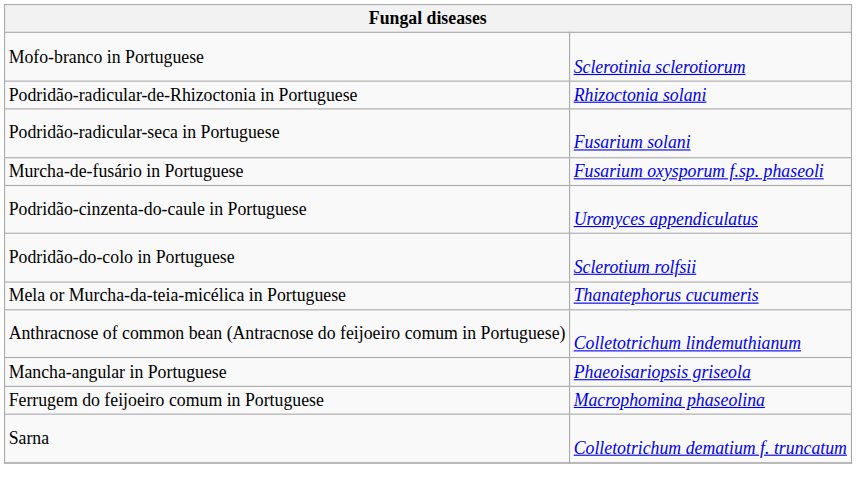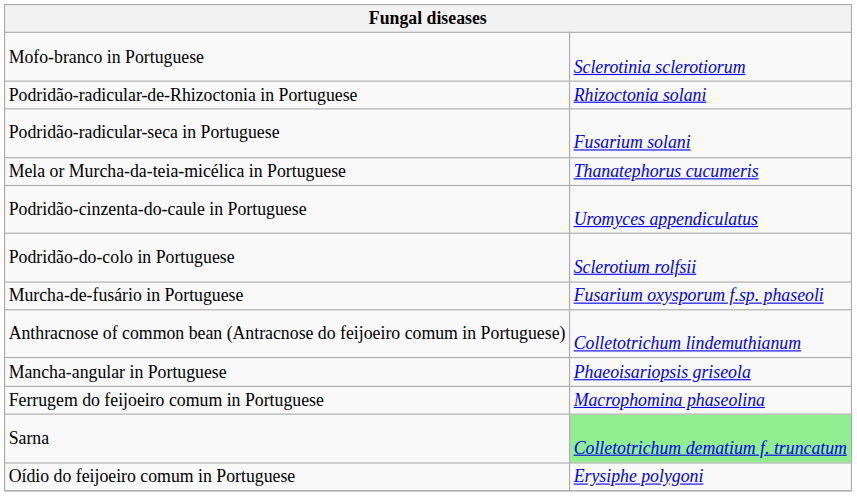rows swapped: Murcha-de-fusário in Portuguese <-> Mela or Murcha-da-teia-micélica in Portuguese
Sarna | column 2: no background -> lightgreen background
+ row: Oídio do feijoeiro comum in Portuguese | Erysiphe polygoni
